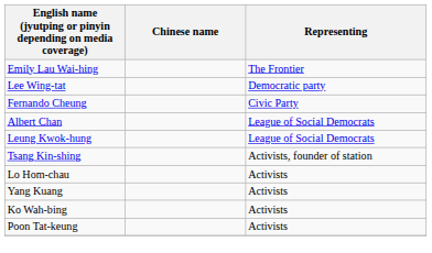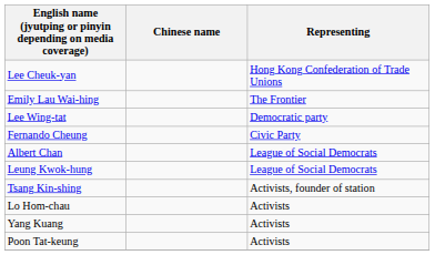+ row: Lee Cheuk-yan | Hong Kong Confederation of Trade Unions
- row: Ko Wah-bing | Activists
